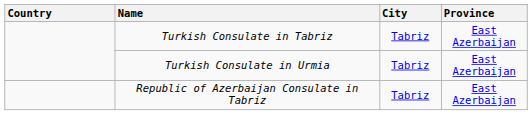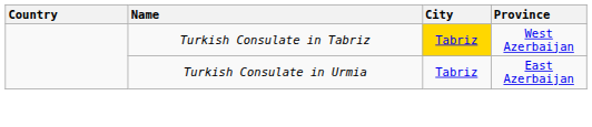Turkish Consulate in Tabriz | City: no background -> gold background
Turkish Consulate in Tabriz | Province: East Azerbaijan -> West Azerbaijan
- row: Republic of Azerbaijan Consulate in Tabriz | Tabriz | East Azerbaijan
